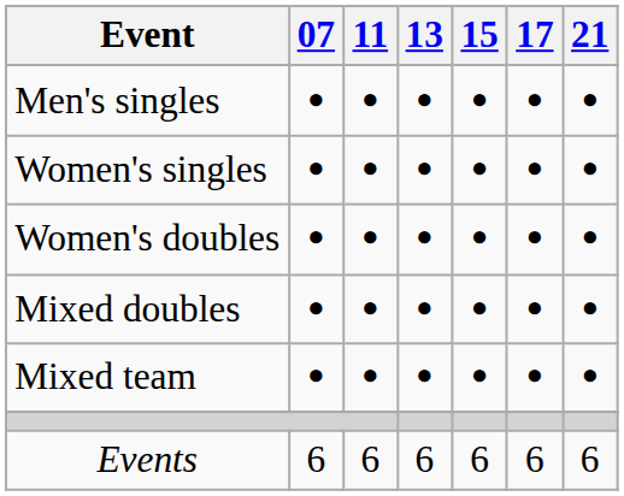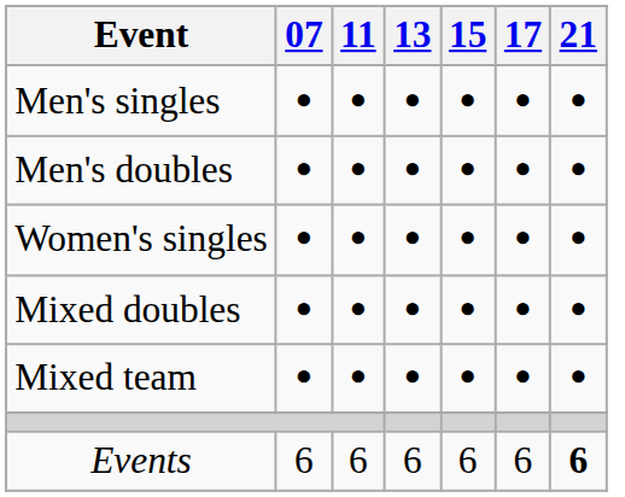+ row: Men's doubles | • | • | • | • | • | •
- row: Women's doubles | • | • | • | • | • | •
Events | 21: normal -> bold
